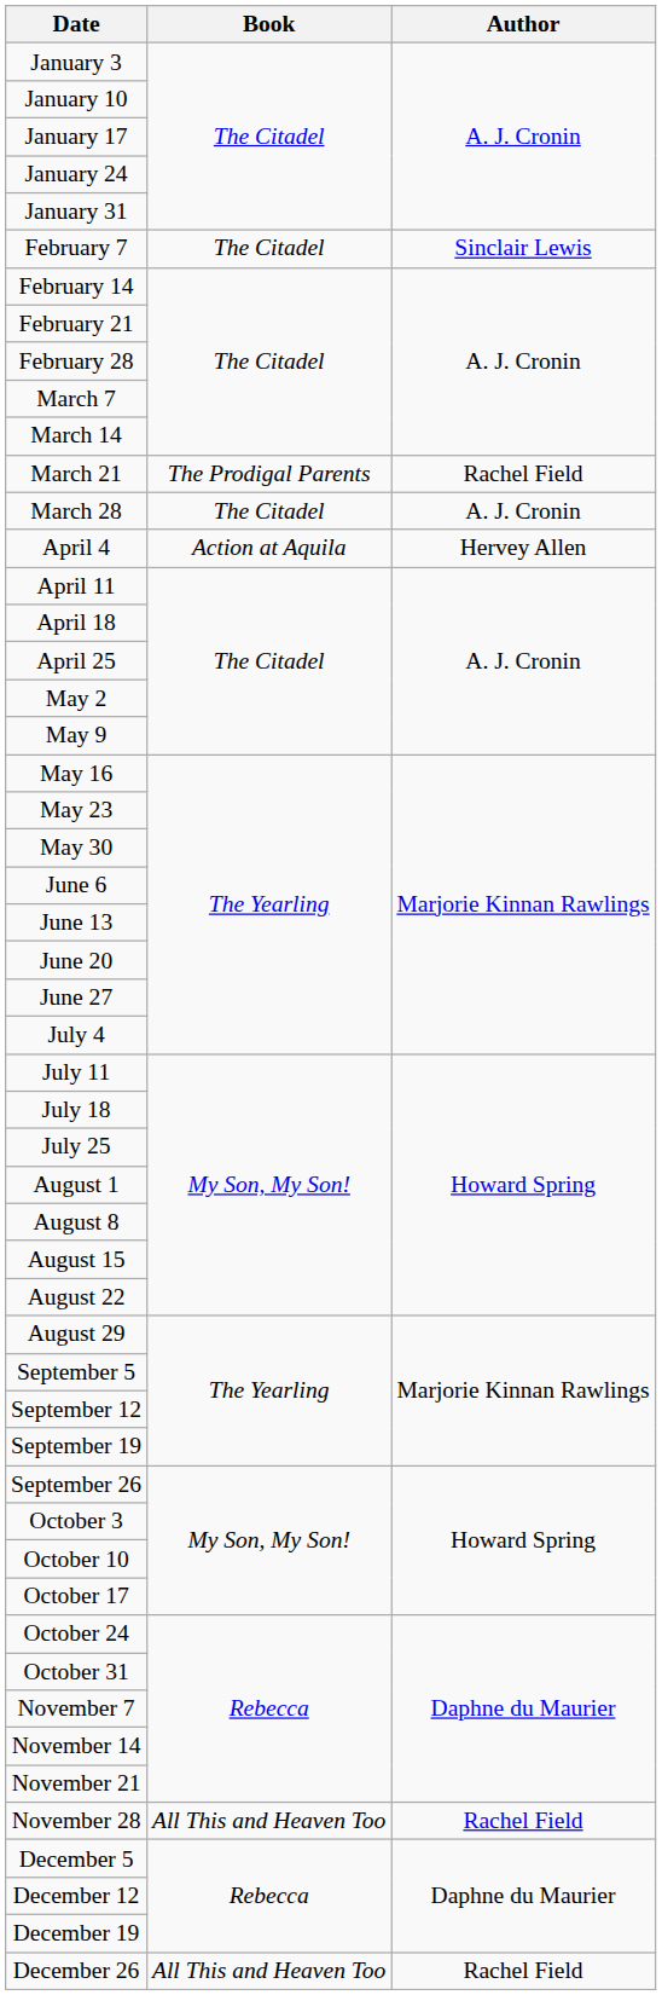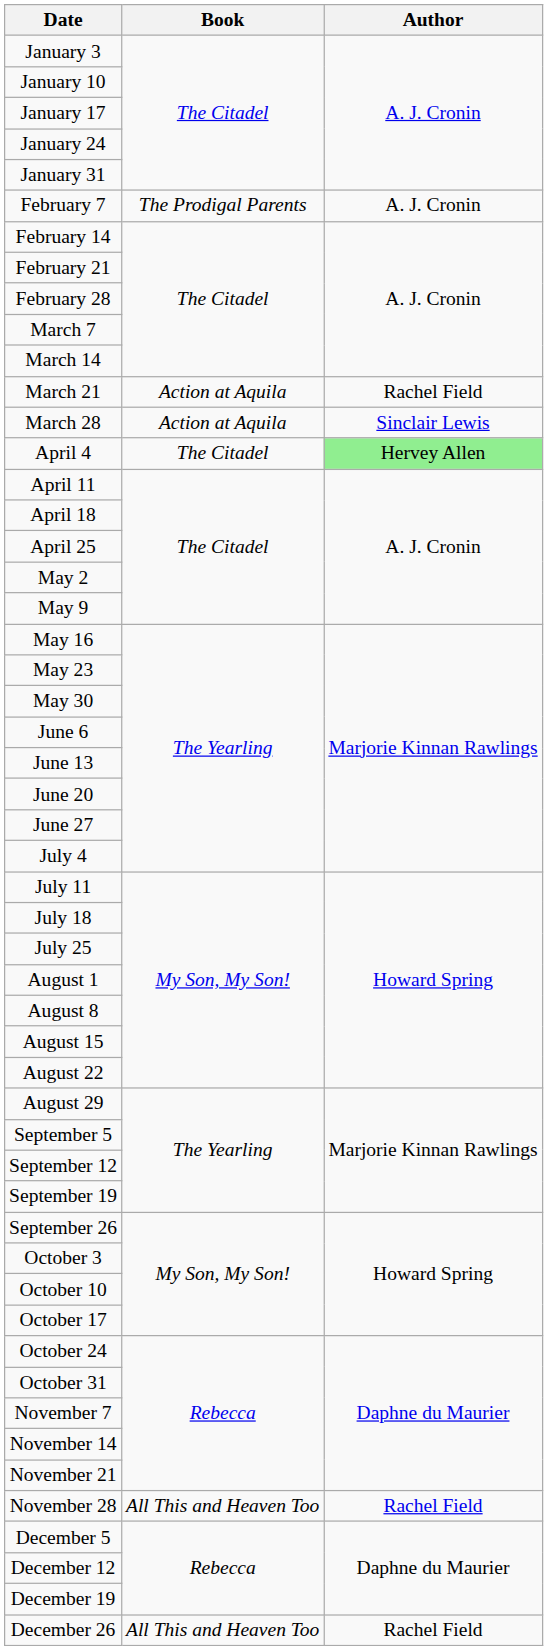February 7 | Book: The Citadel -> The Prodigal Parents
February 7 | Author: Sinclair Lewis -> A. J. Cronin
March 21 | Book: The Prodigal Parents -> Action at Aquila
March 28 | Book: The Citadel -> Action at Aquila
March 28 | Author: A. J. Cronin -> Sinclair Lewis
April 4 | Book: Action at Aquila -> The Citadel
April 4 | Author: no background -> lightgreen background
